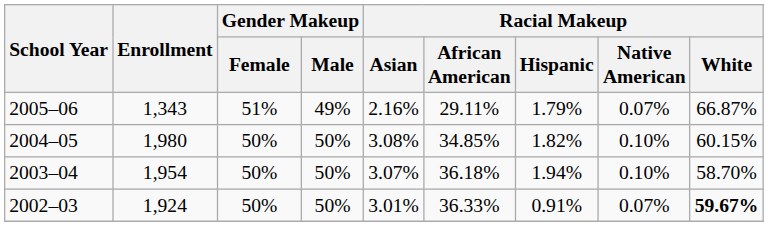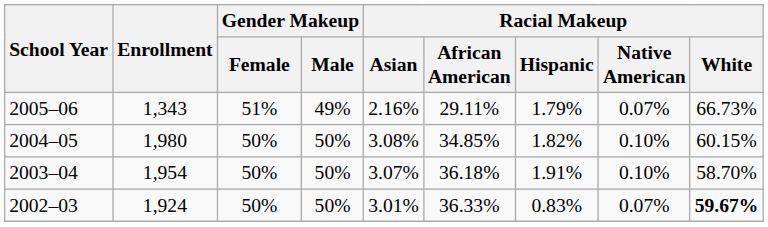2005–06 | Racial Makeup / White: 66.87% -> 66.73%
2003–04 | Racial Makeup / Hispanic: 1.94% -> 1.91%
2002–03 | Racial Makeup / Hispanic: 0.91% -> 0.83%
